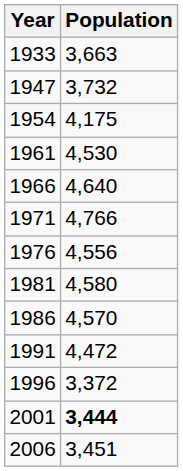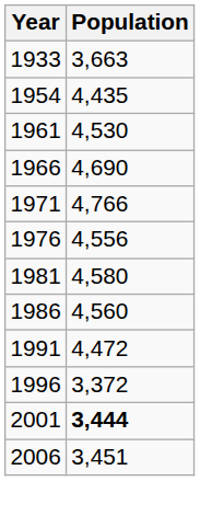- row: 1947 | 3,732
1954 | Population: 4,175 -> 4,435
1966 | Population: 4,640 -> 4,690
1986 | Population: 4,570 -> 4,560
